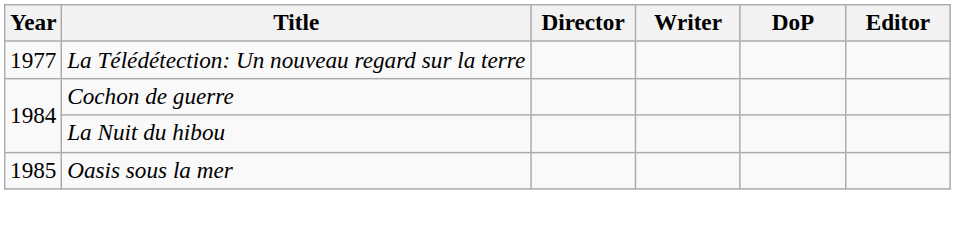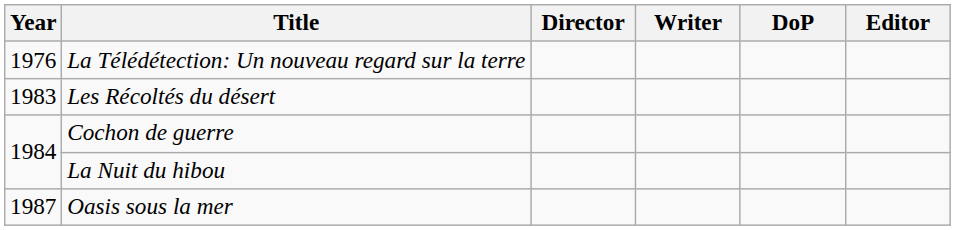La Télédétection: Un nouveau regard sur la terre | Year: 1977 -> 1976
+ row: 1983 | Les Récoltés du désert
Oasis sous la mer | Year: 1985 -> 1987
